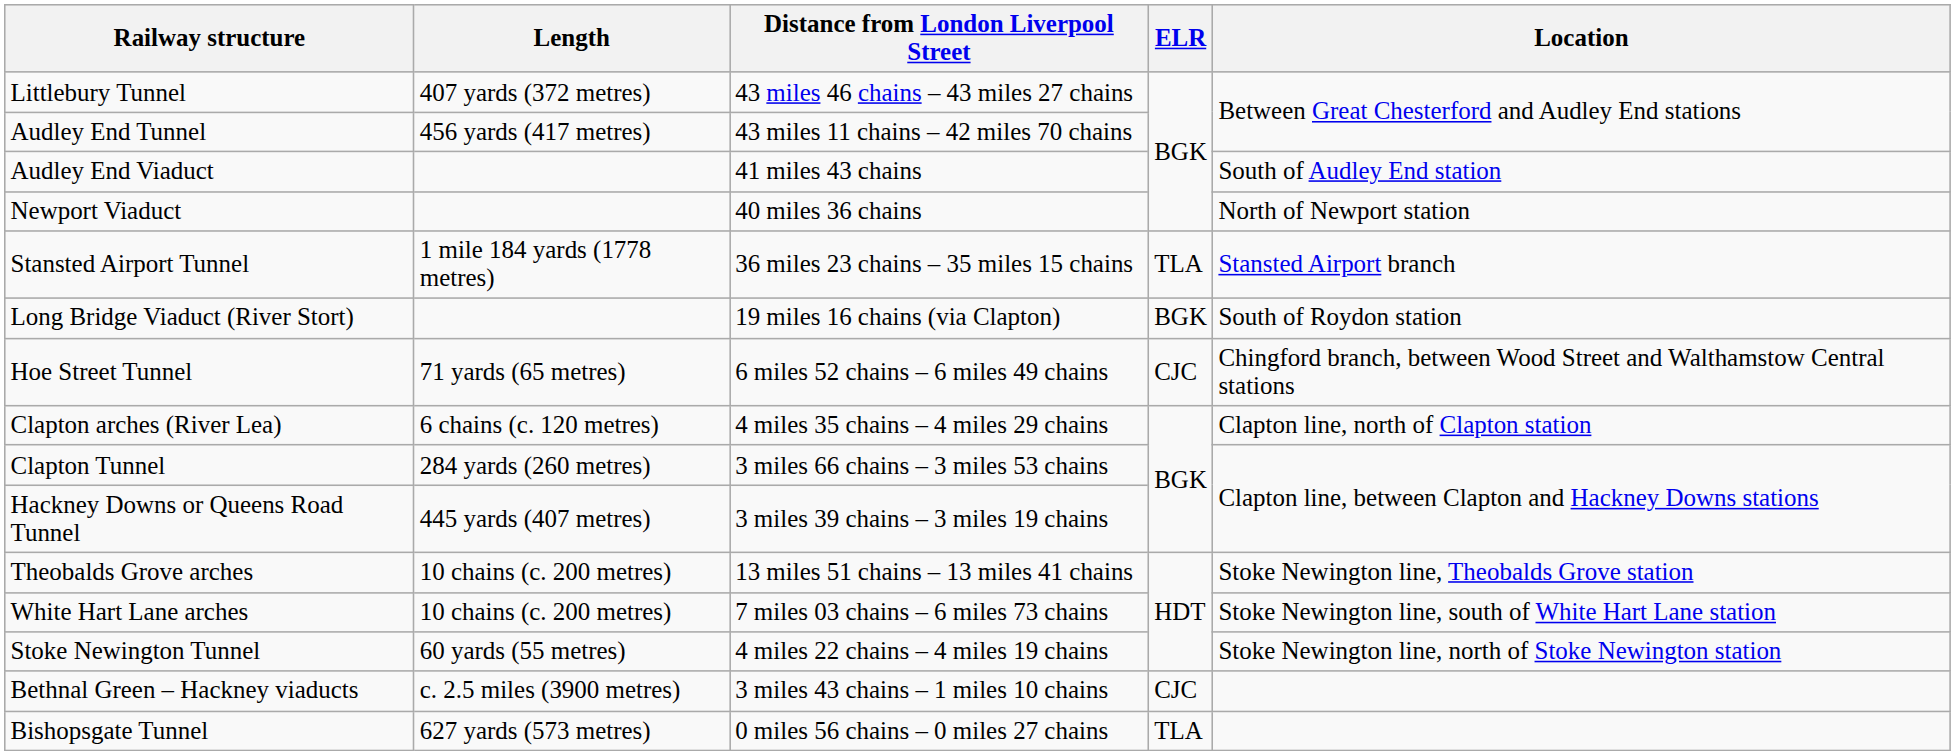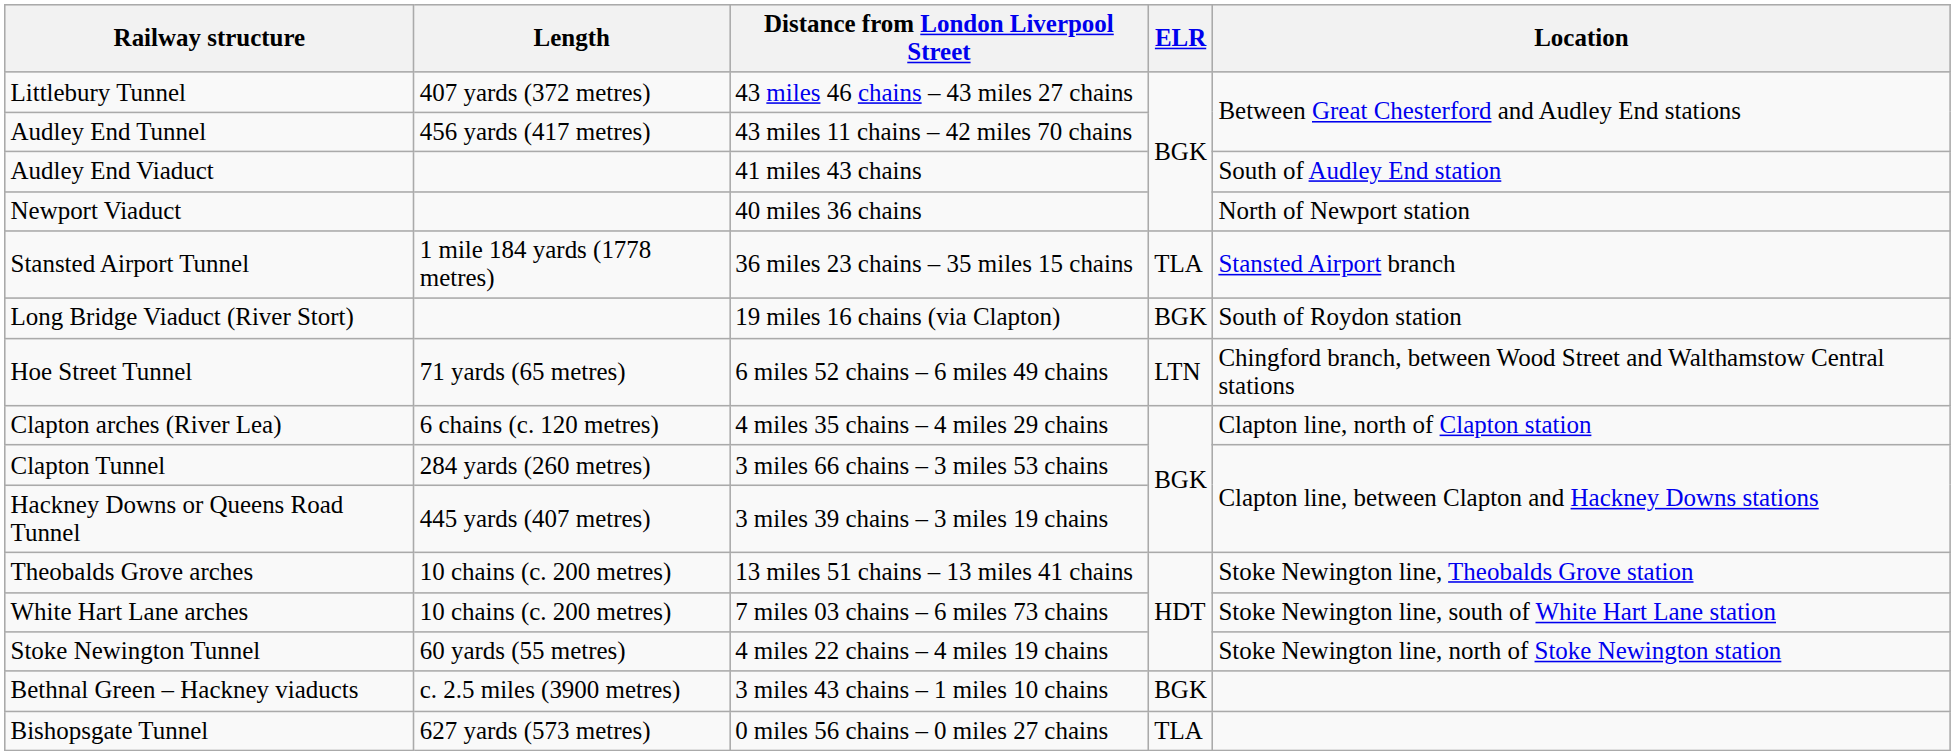Hoe Street Tunnel | ELR: CJC -> LTN
Bethnal Green – Hackney viaducts | ELR: CJC -> BGK
